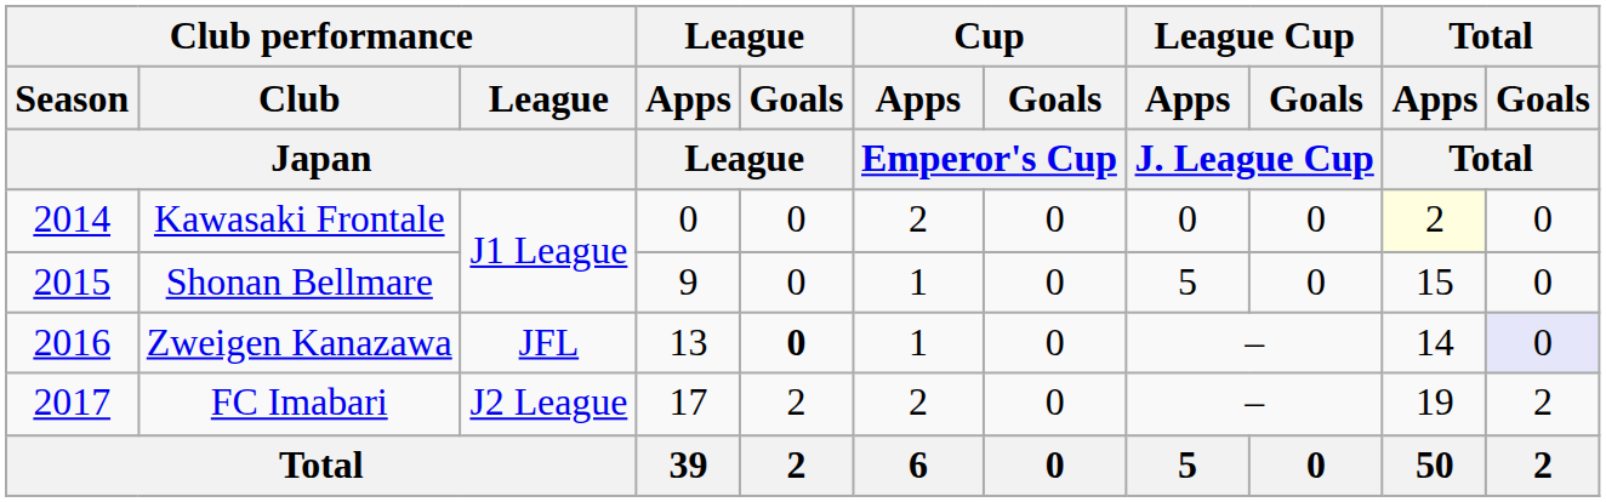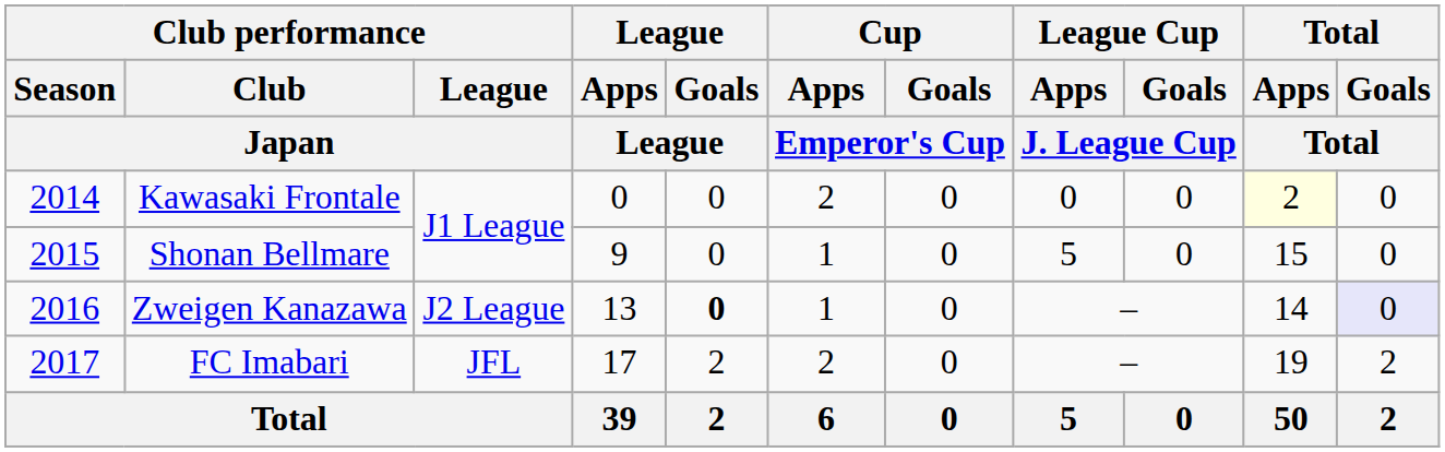Zweigen Kanazawa | Club performance / League / Japan: JFL -> J2 League
FC Imabari | Club performance / League / Japan: J2 League -> JFL
